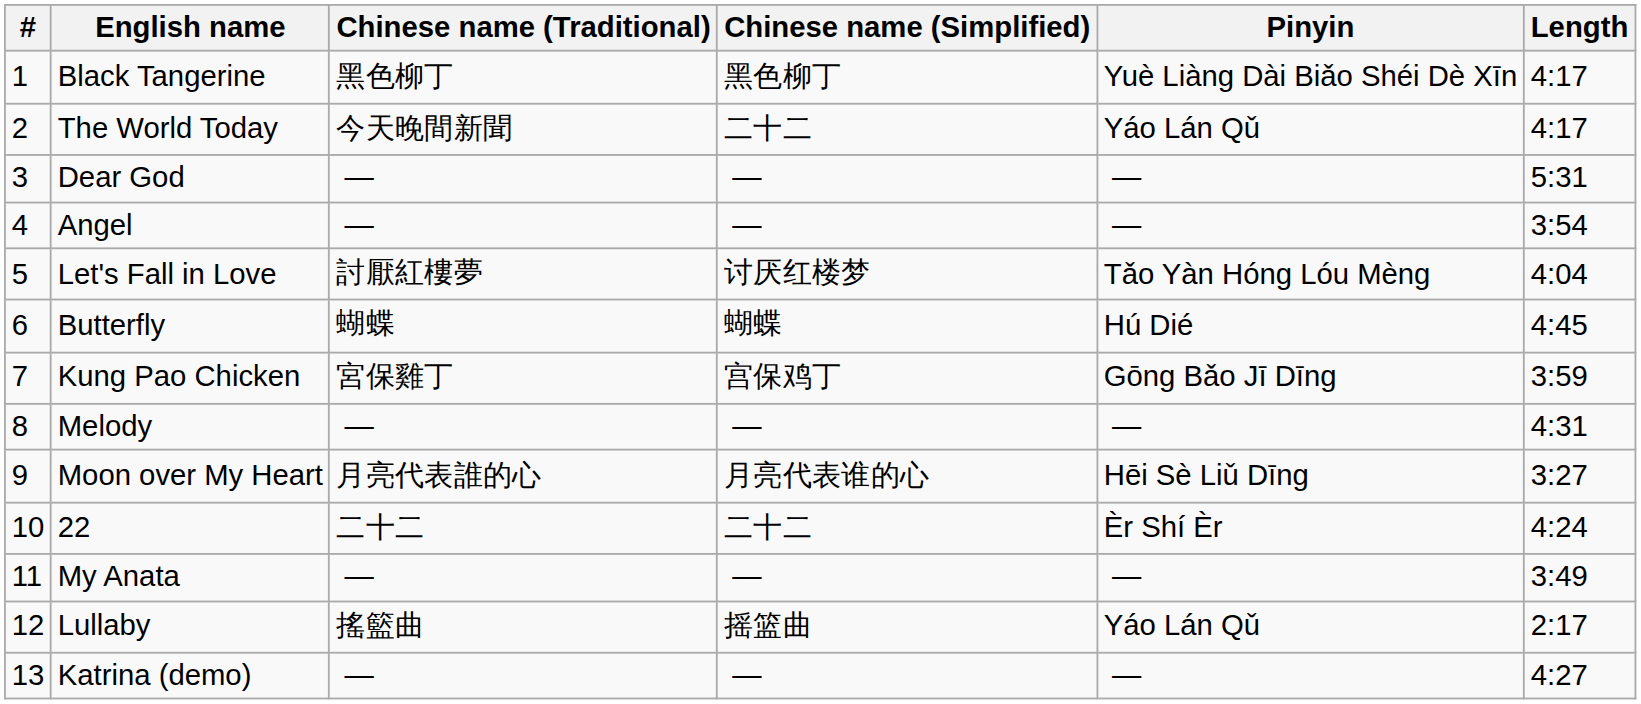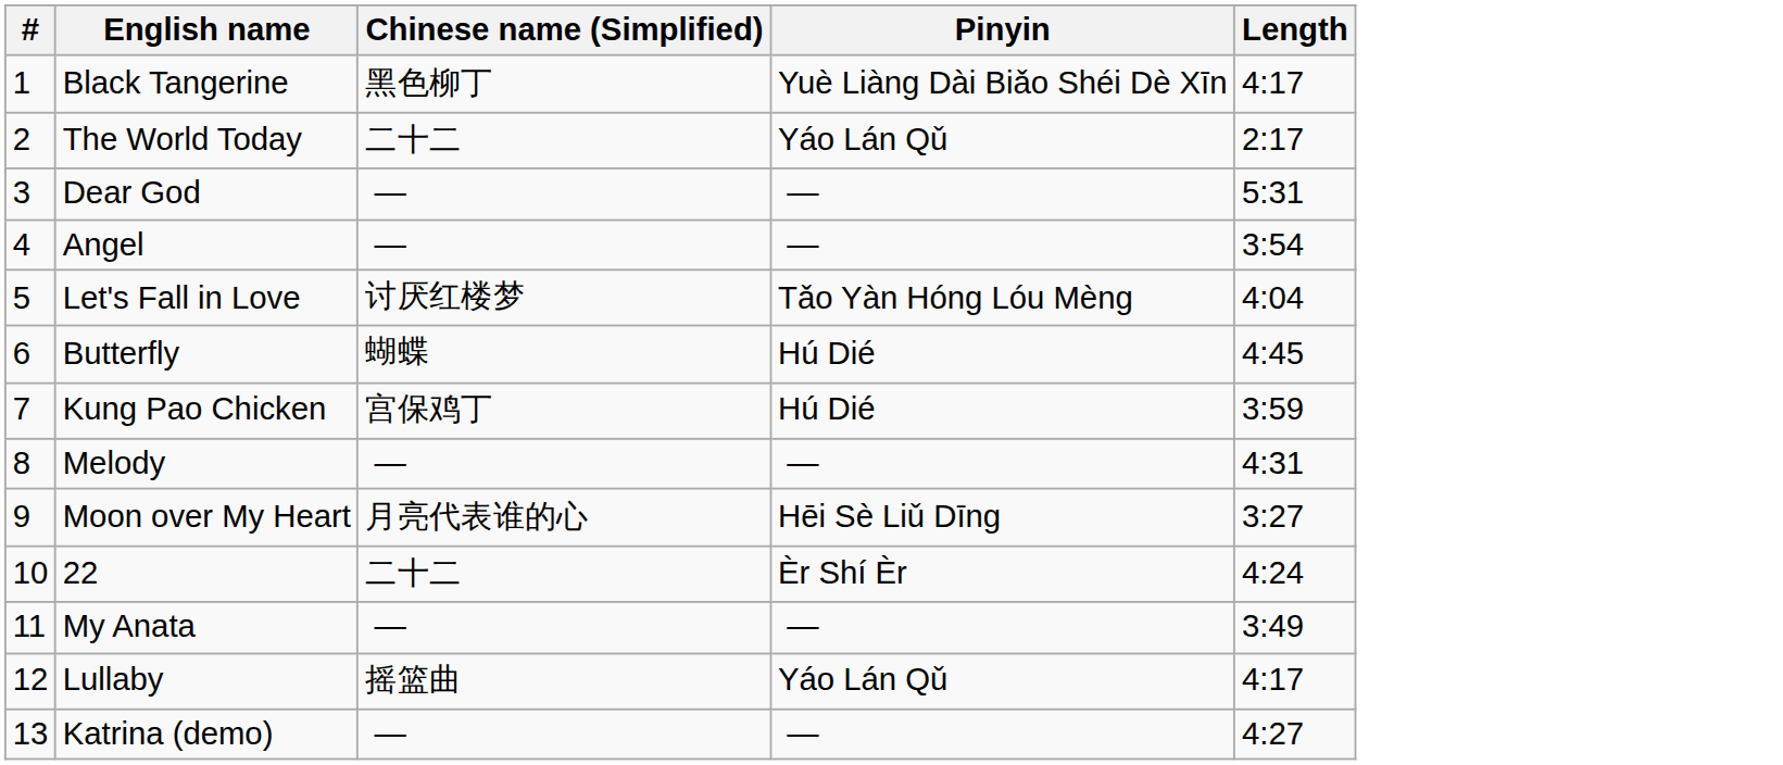- column: Chinese name (Traditional) | 黑色柳丁 | 今天晚間新聞 | — | — | 討厭紅樓夢 | 蝴蝶 | 宮保雞丁 | — | 月亮代表誰的心 | 二十二 | — | 搖籃曲 | —
The World Today | Length: 4:17 -> 2:17
Kung Pao Chicken | Pinyin: Gōng Bǎo Jī Dīng -> Hú Dié
Lullaby | Length: 2:17 -> 4:17
